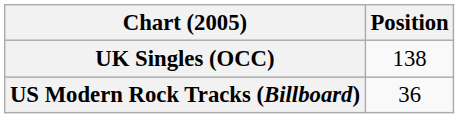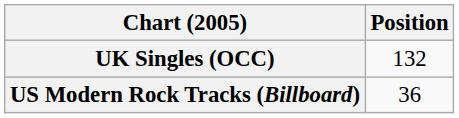UK Singles (OCC) | Position: 138 -> 132
